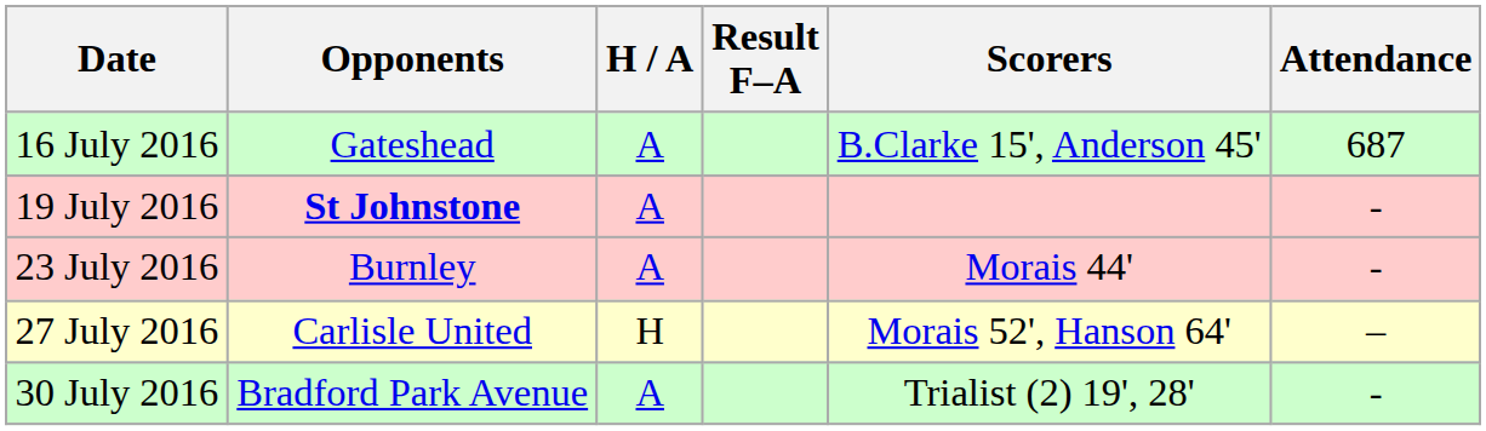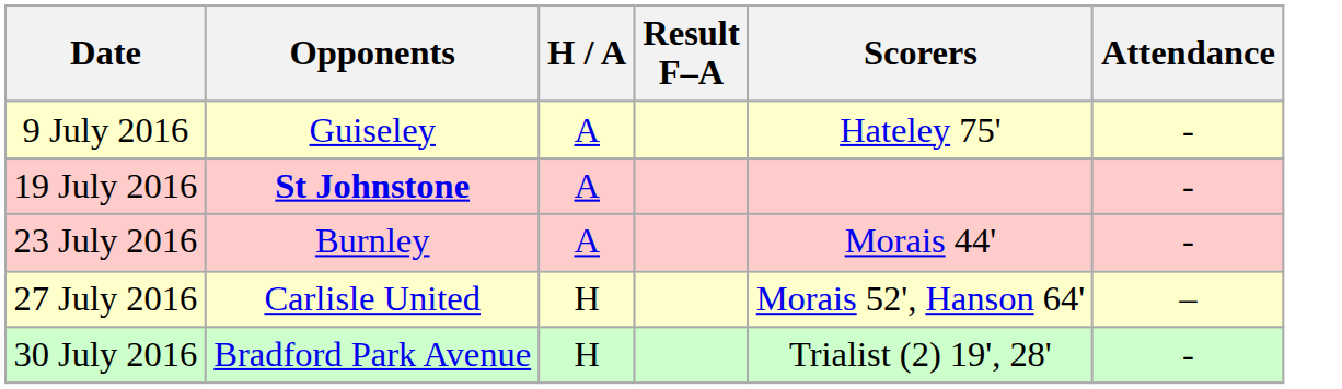+ row: 9 July 2016 | Guiseley | A | Hateley 75' | -
- row: 16 July 2016 | Gateshead | A | B.Clarke 15', Anderson 45' | 687
30 July 2016 | H / A: A -> H
